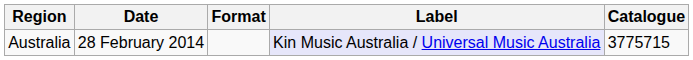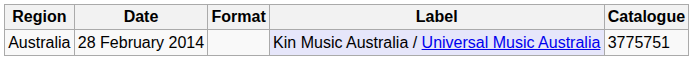Australia | Catalogue: 3775715 -> 3775751
